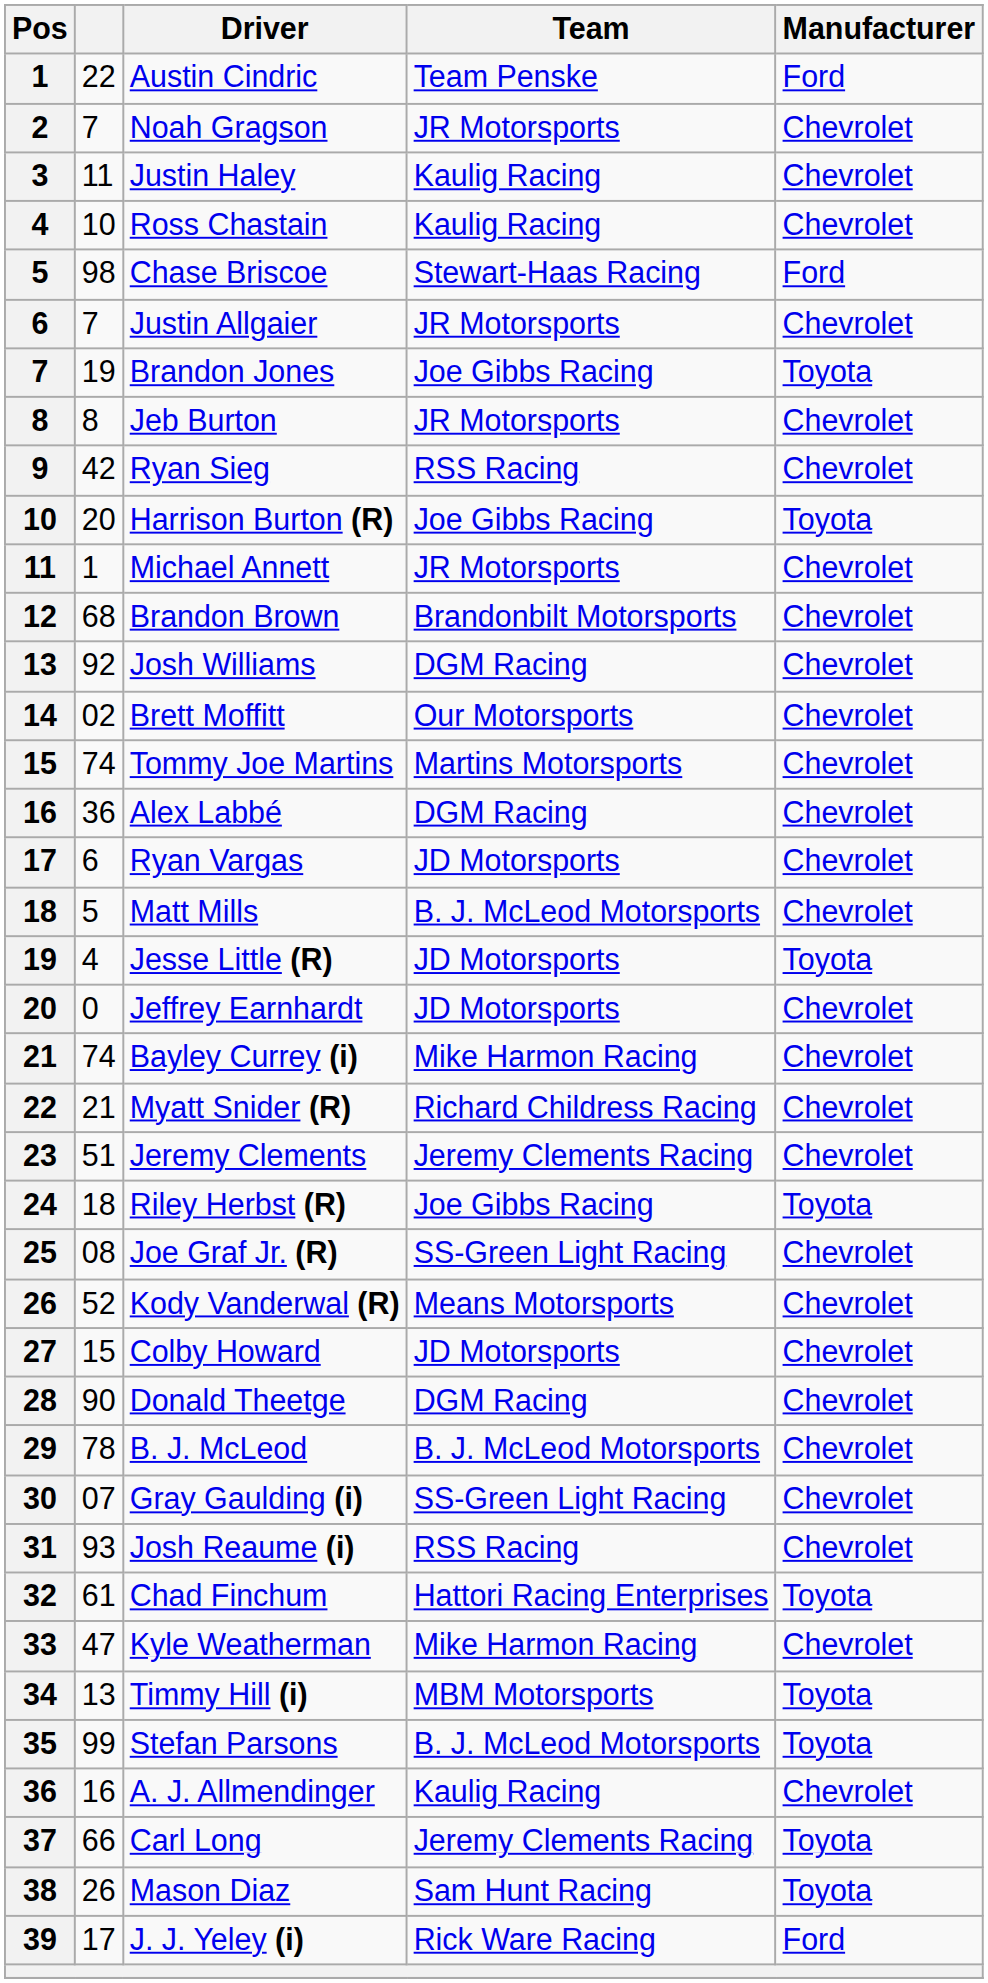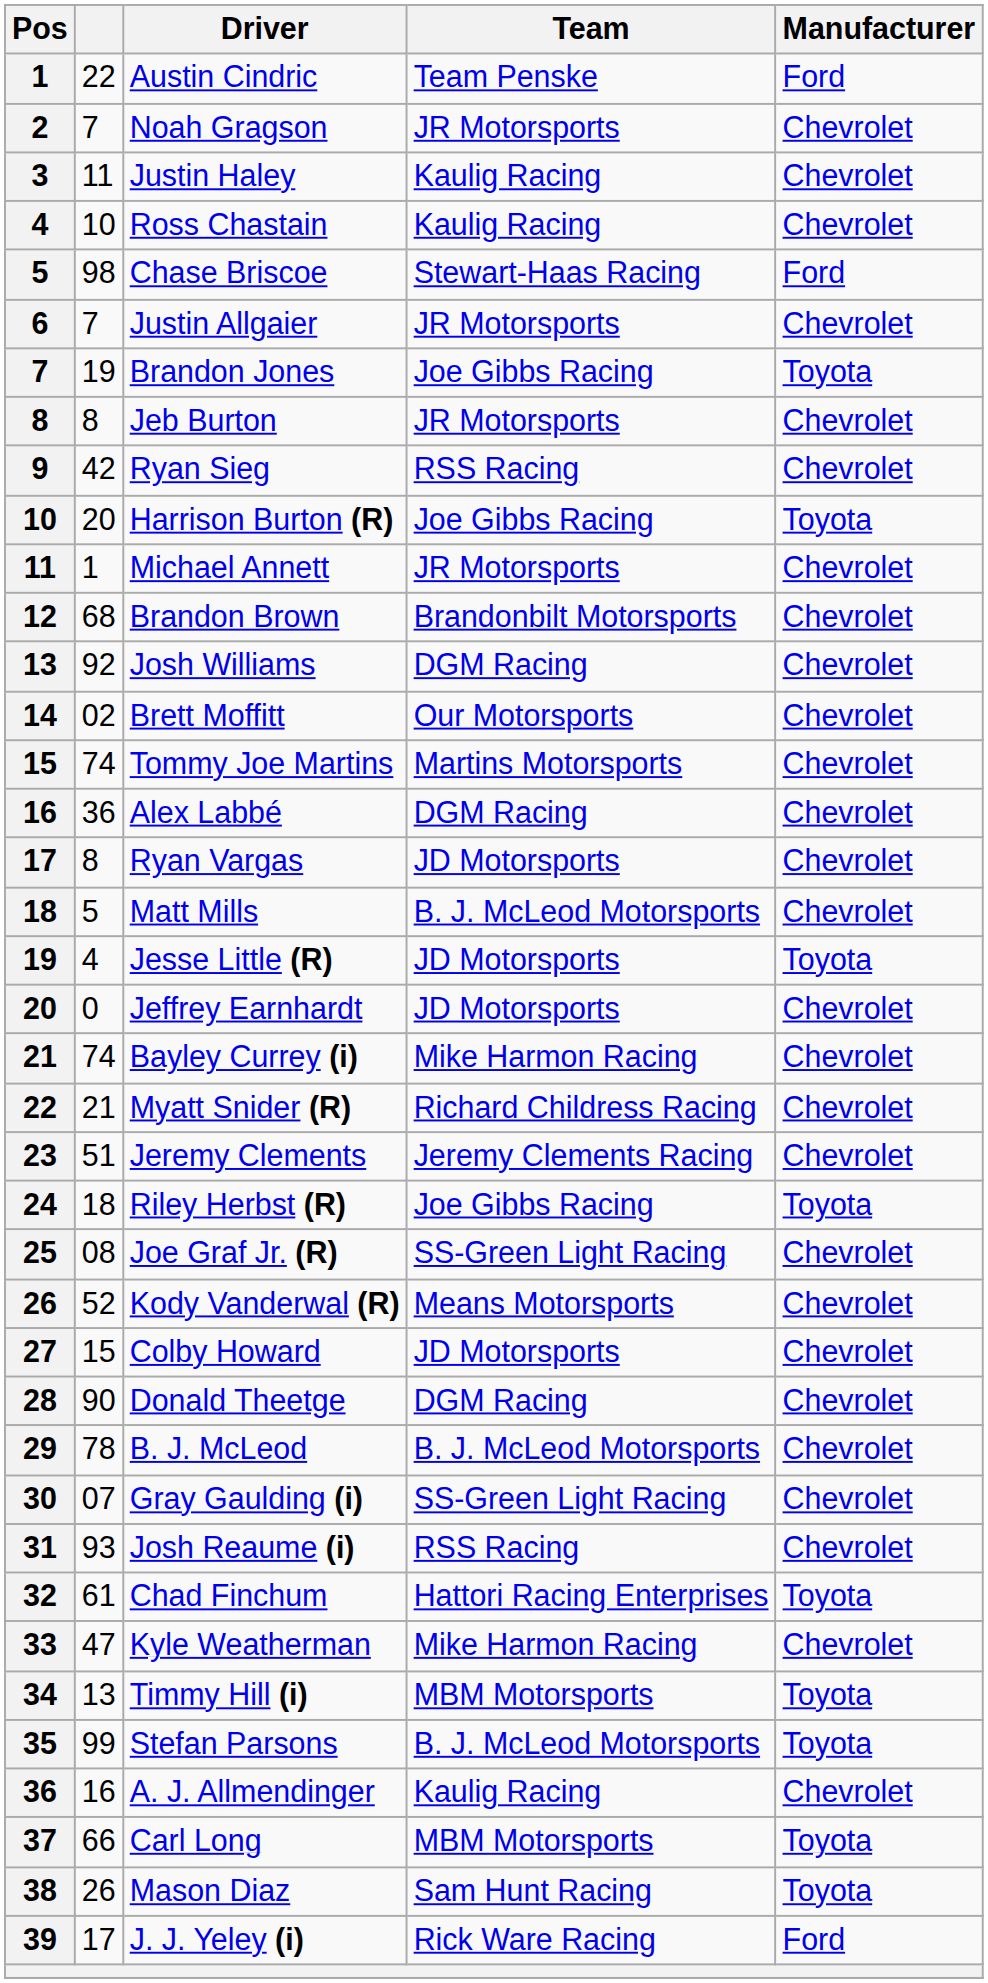Ryan Vargas | column 2: 6 -> 8
Carl Long | Team: Jeremy Clements Racing -> MBM Motorsports
